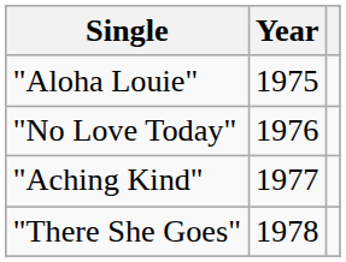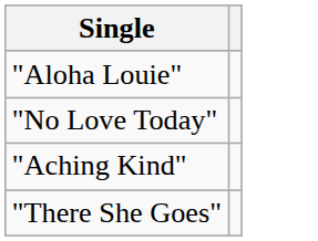- column: Year | 1975 | 1976 | 1977 | 1978
